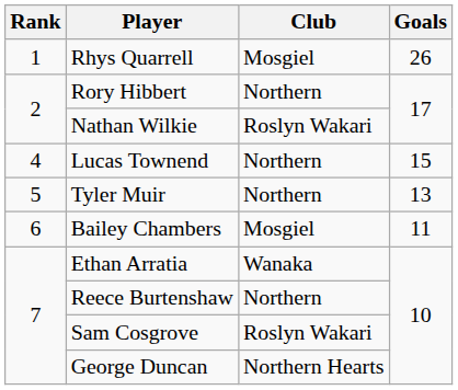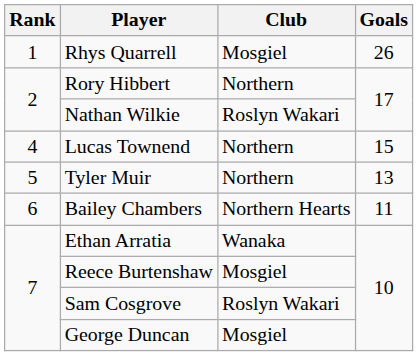Bailey Chambers | Club: Mosgiel -> Northern Hearts
Reece Burtenshaw | Club: Northern -> Mosgiel
George Duncan | Club: Northern Hearts -> Mosgiel
